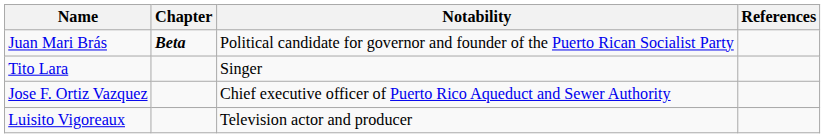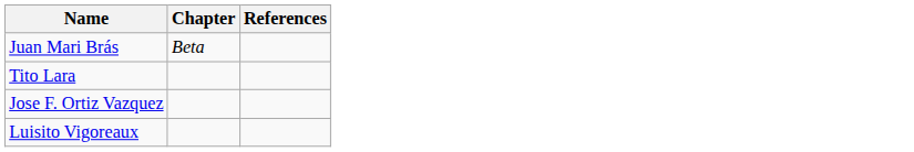- column: Notability | Political candidate for governor and founder of the Puerto Rican Socialist Party | Singer | Chief executive officer of Puerto Rico Aqueduct and Sewer Authority | Television actor and producer
Juan Mari Brás | Chapter: bold -> normal
